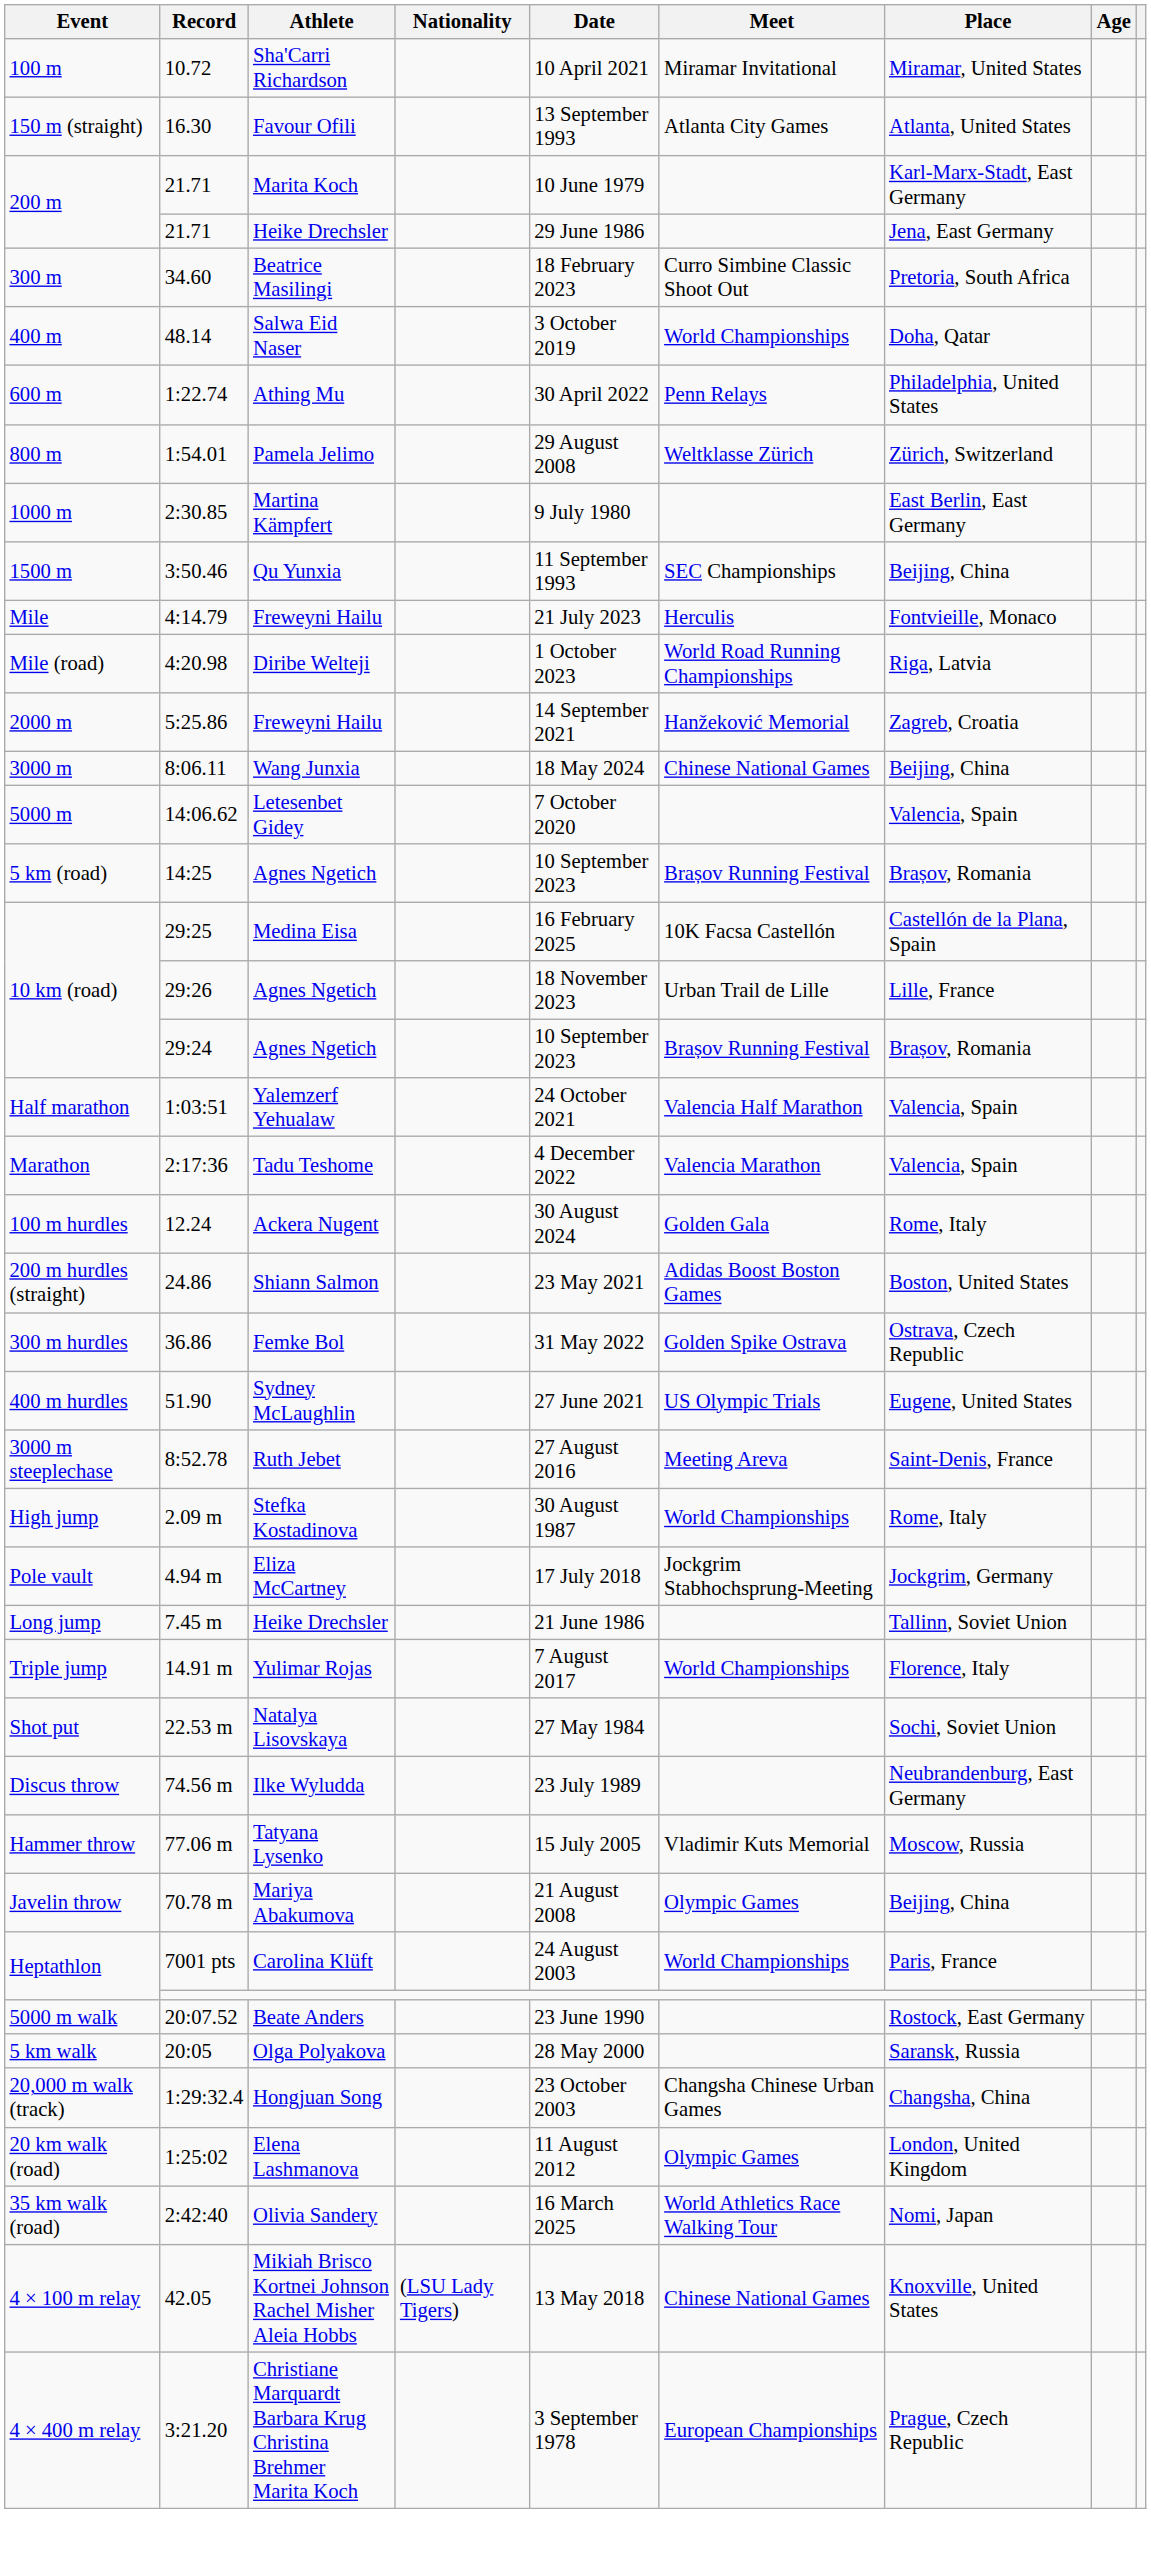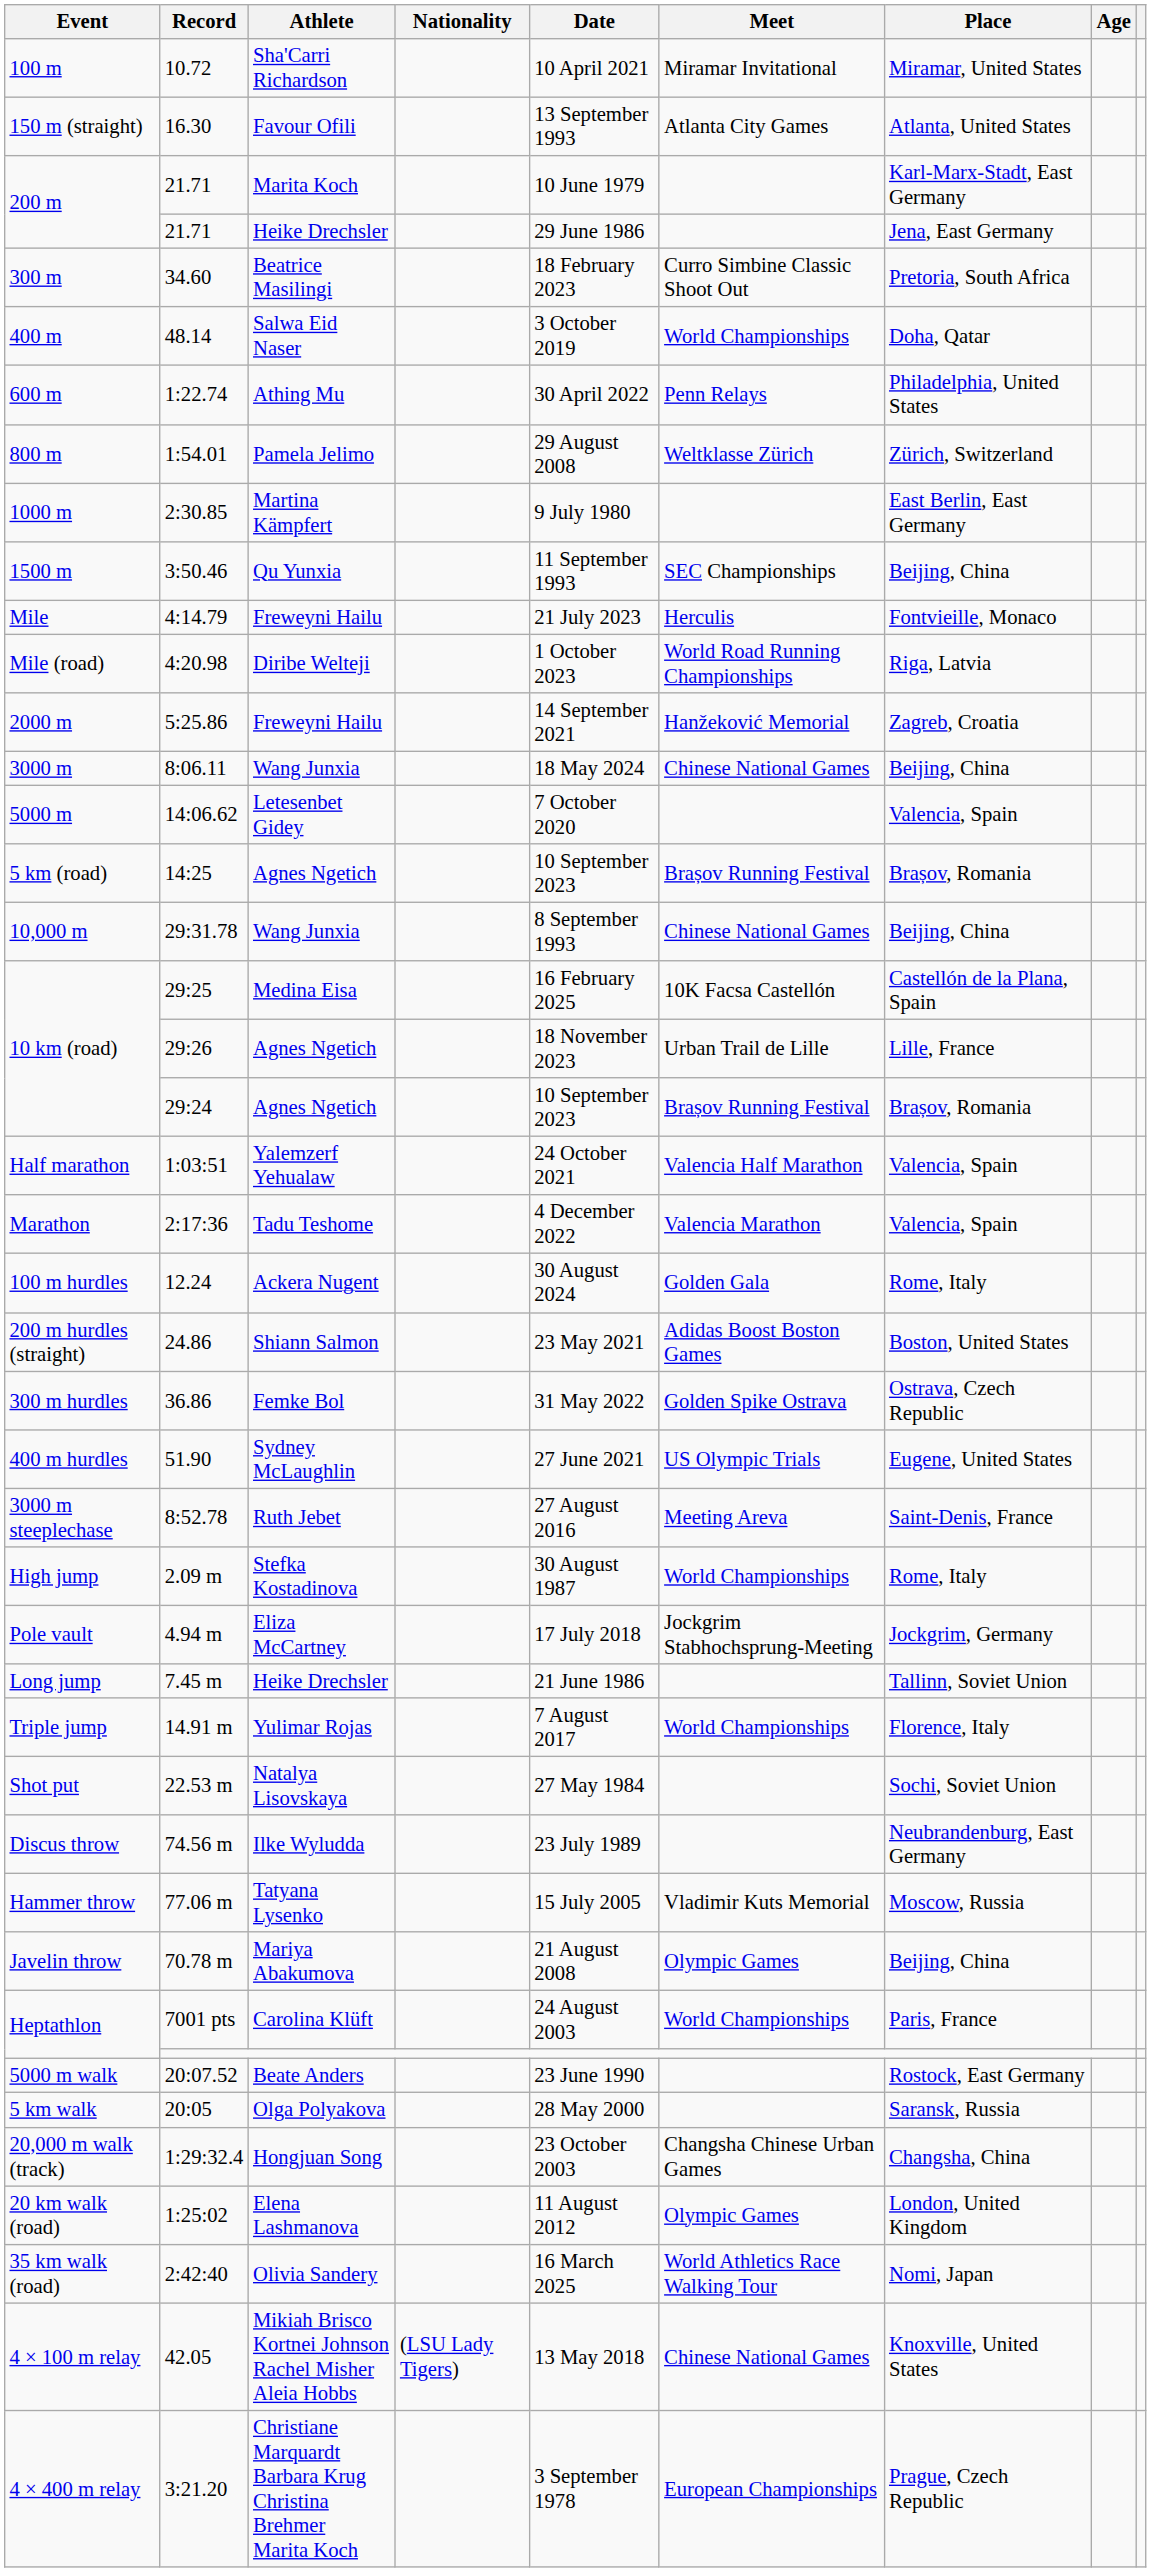+ row: 10,000 m | 29:31.78 | Wang Junxia | 8 September 1993 | Chinese National Games | Beijing, China
